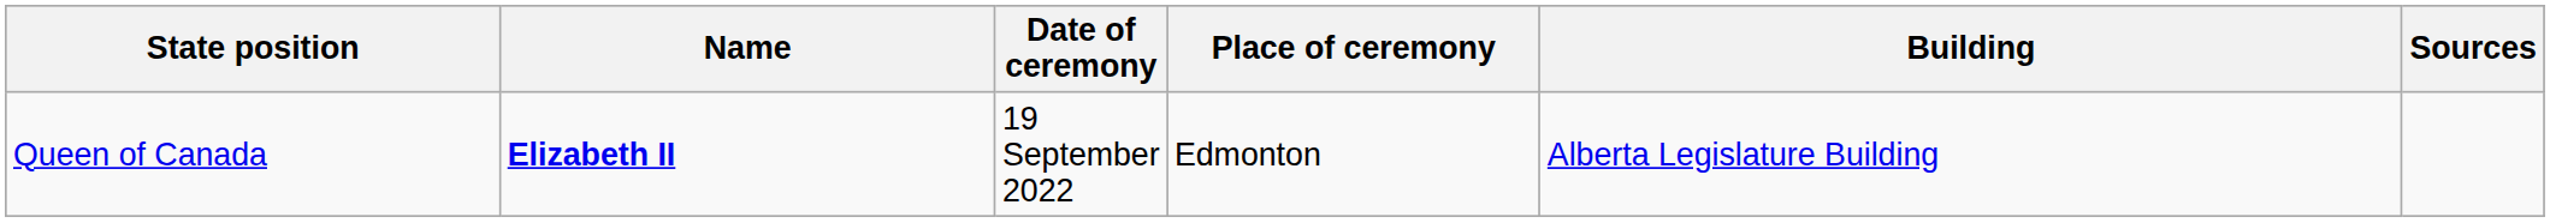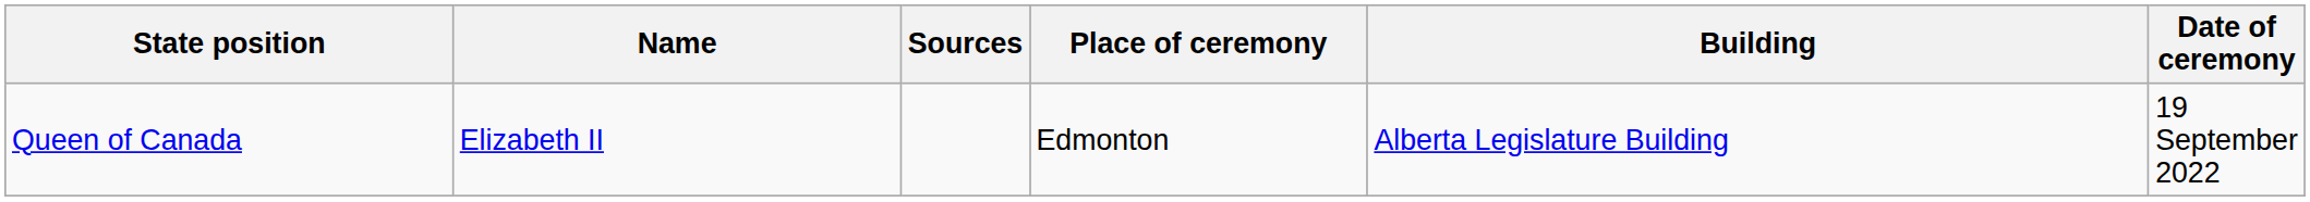columns swapped: Date of ceremony <-> Sources
Queen of Canada | Name: bold -> normal
